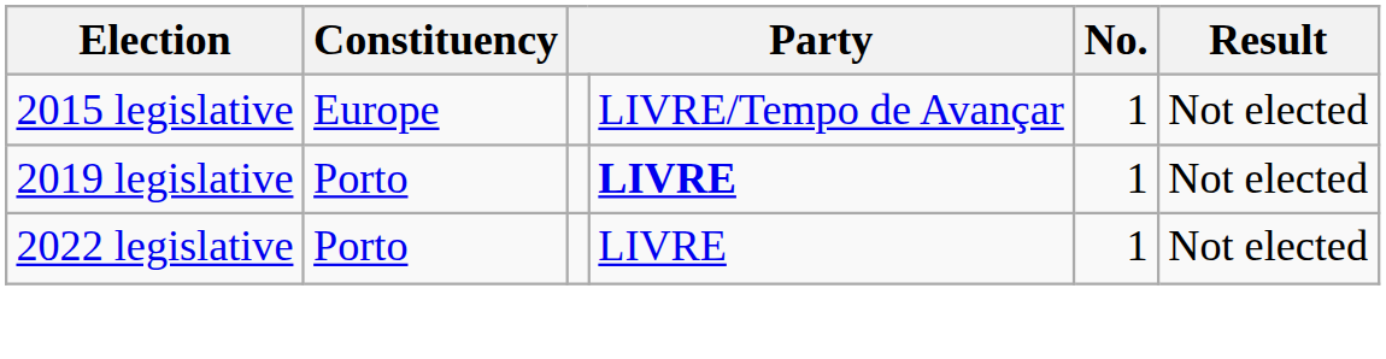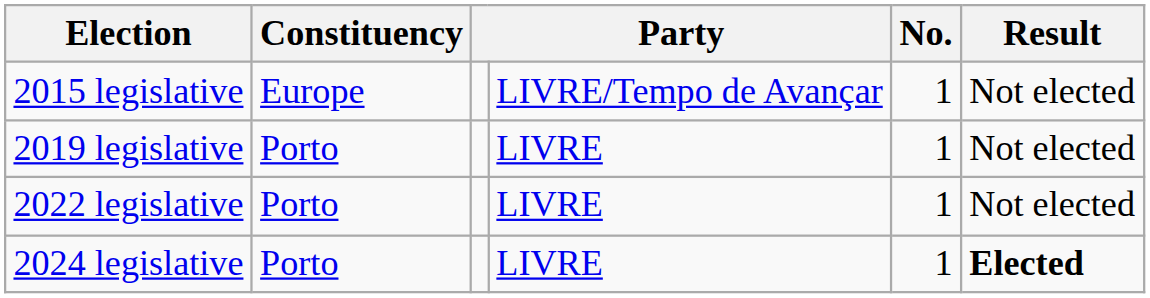2019 legislative | column 4: bold -> normal
+ row: 2024 legislative | Porto | LIVRE | 1 | Elected
